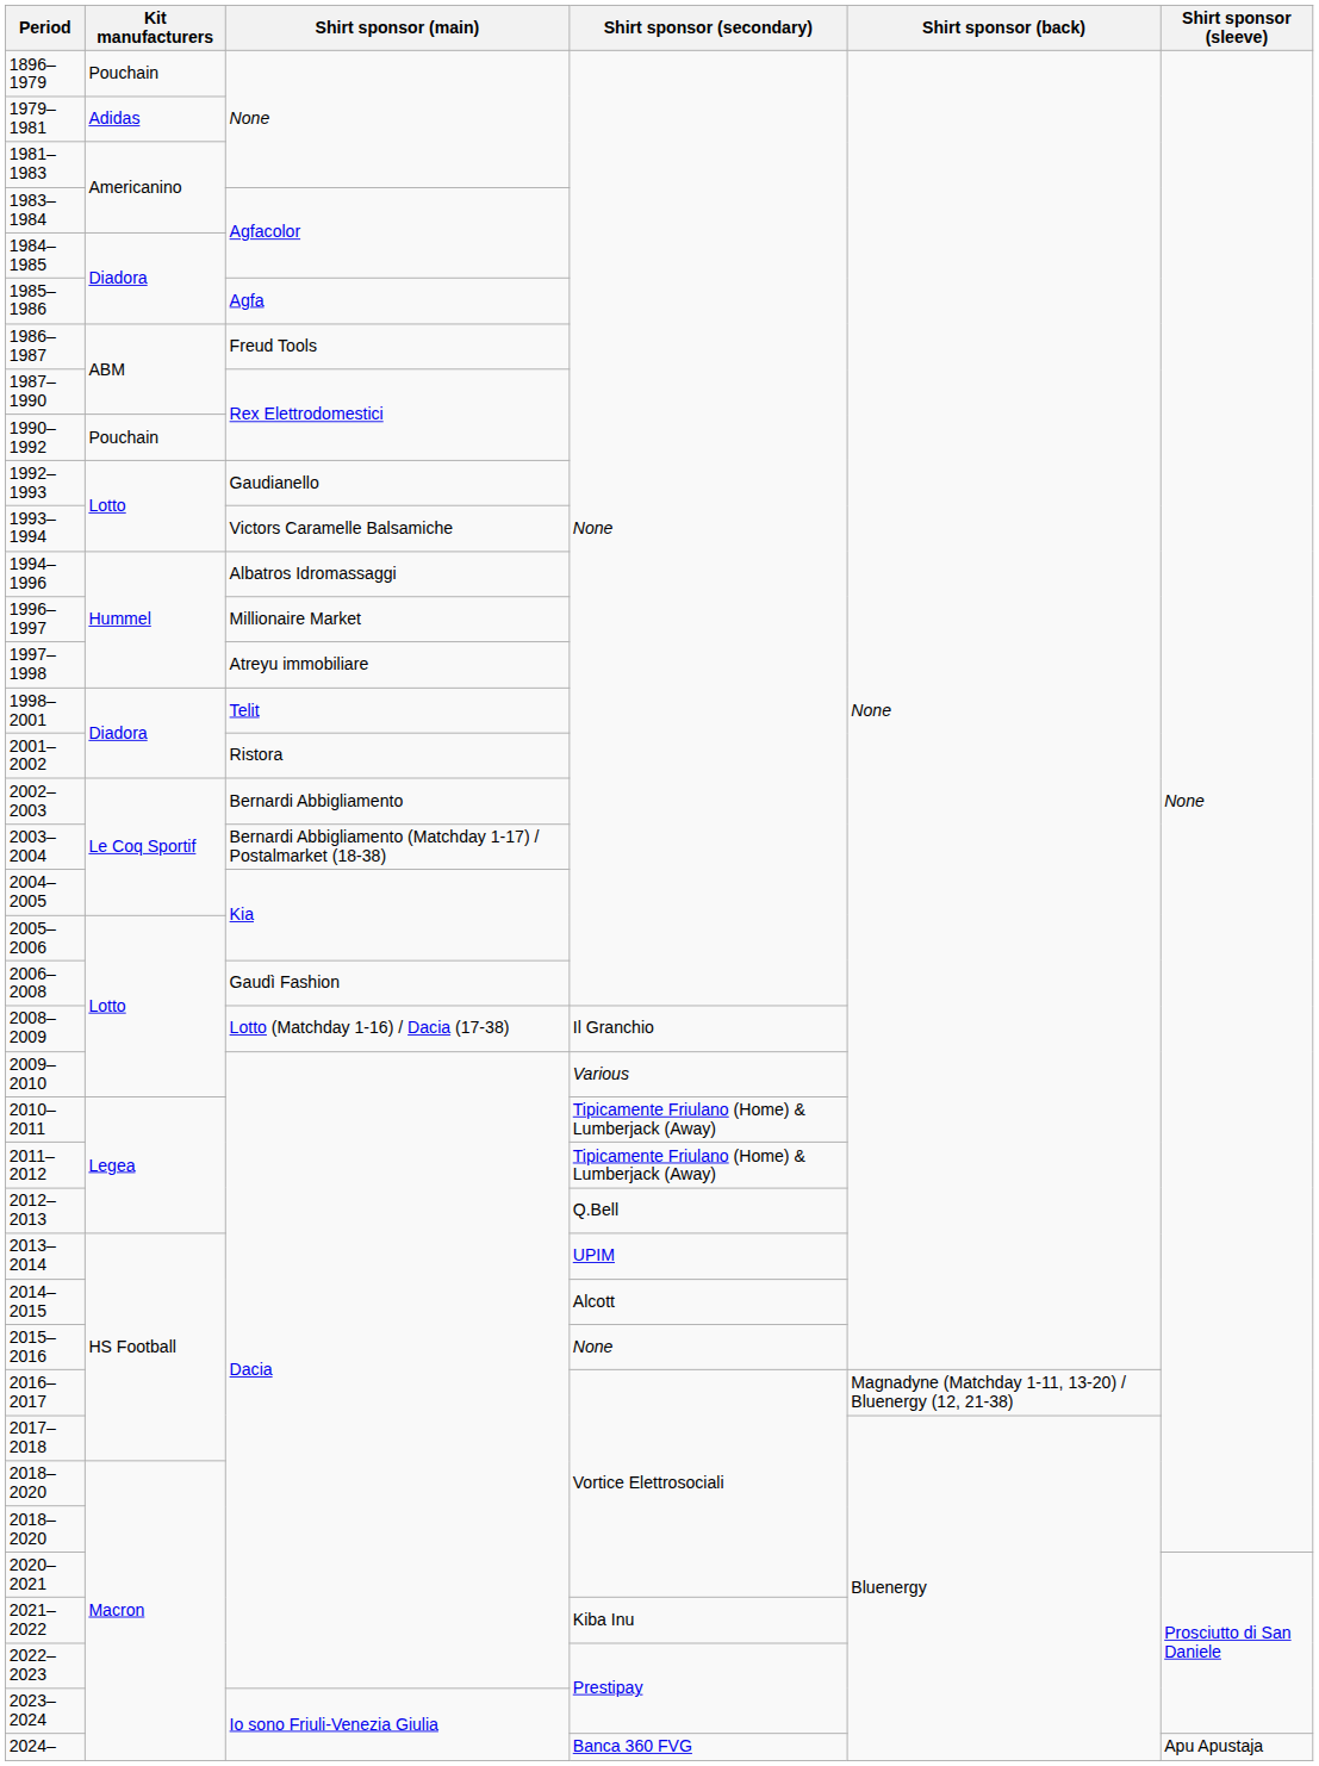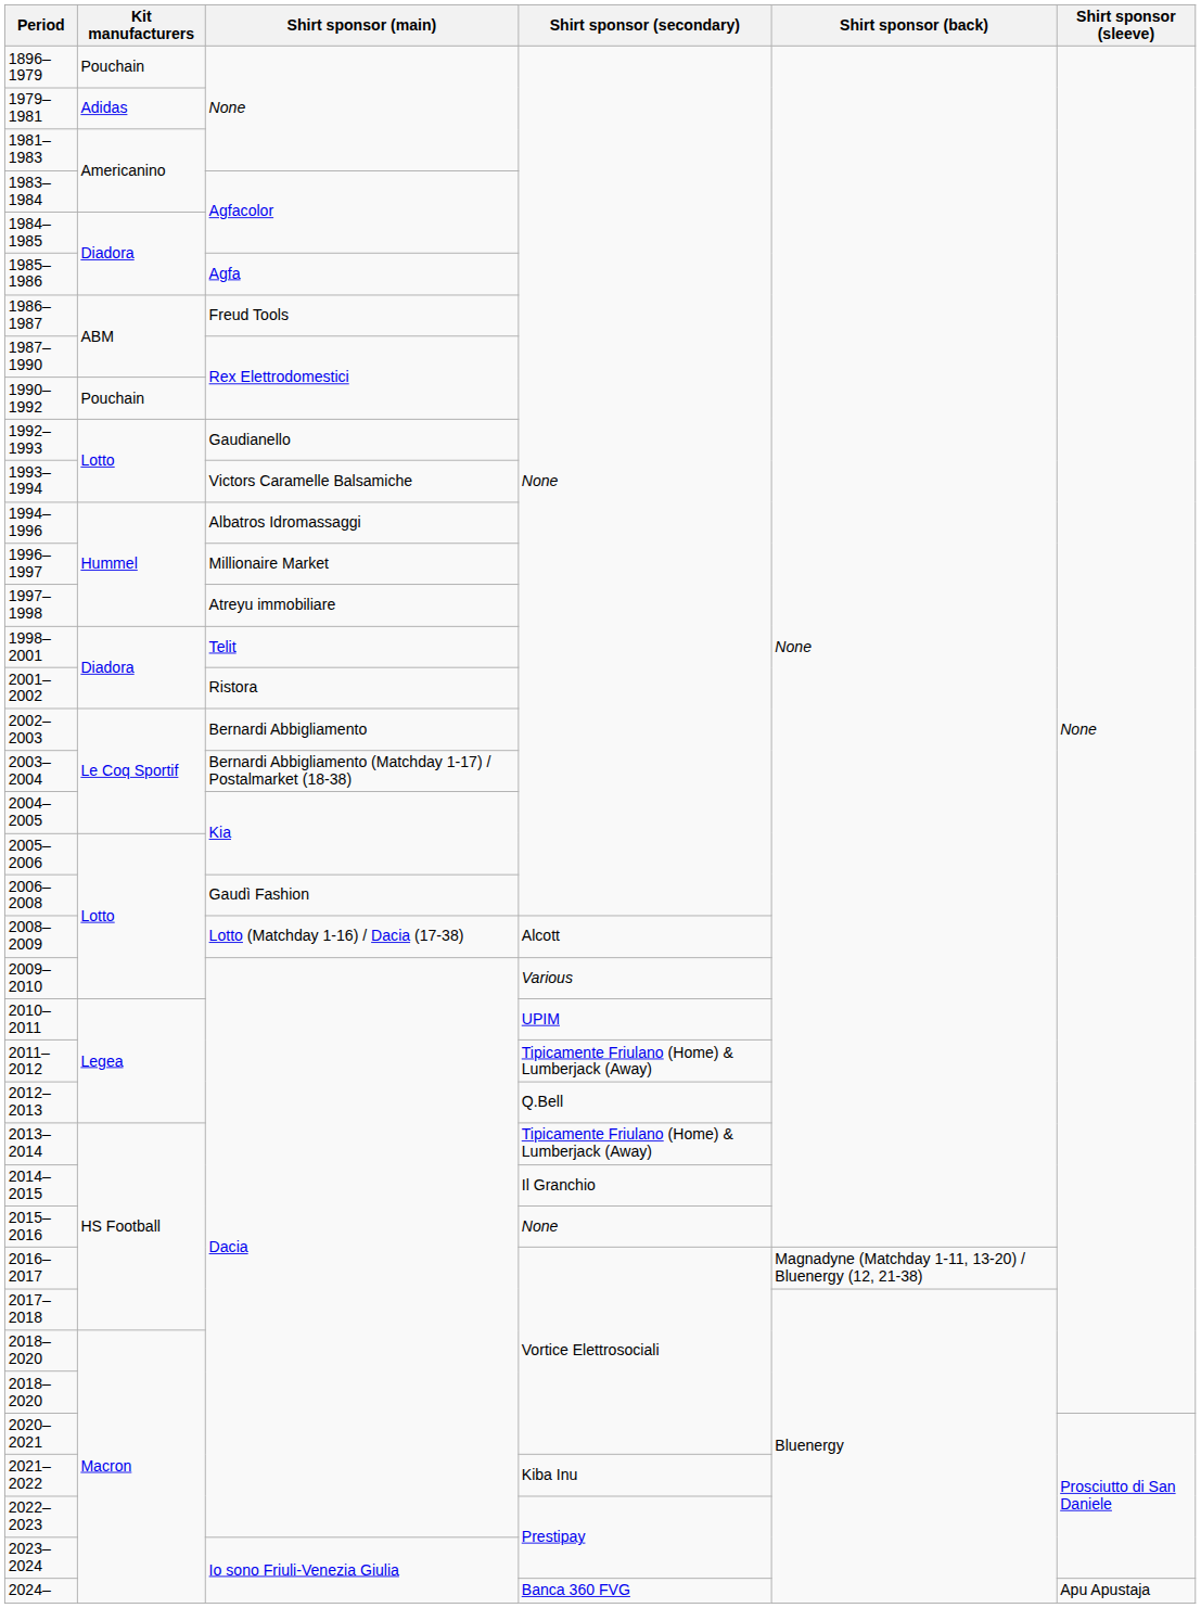2008–2009 | Shirt sponsor (secondary): Il Granchio -> Alcott
2010–2011 | Shirt sponsor (secondary): Tipicamente Friulano (Home) & Lumberjack (Away) -> UPIM
2013–2014 | Shirt sponsor (secondary): UPIM -> Tipicamente Friulano (Home) & Lumberjack (Away)
2014–2015 | Shirt sponsor (secondary): Alcott -> Il Granchio
